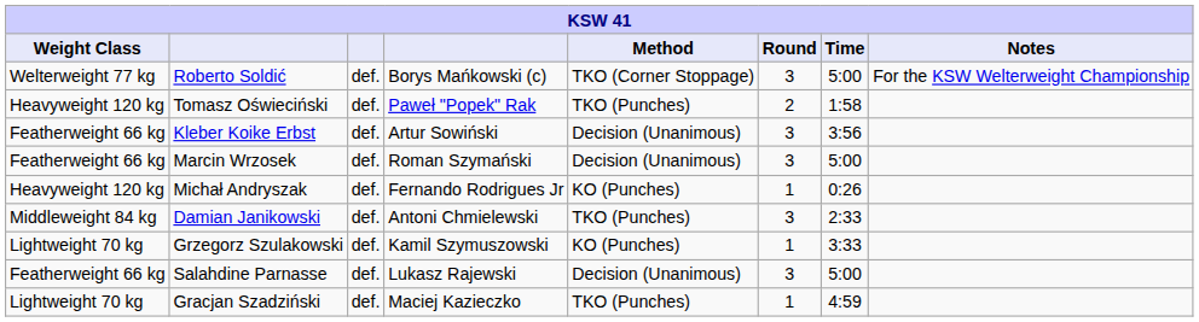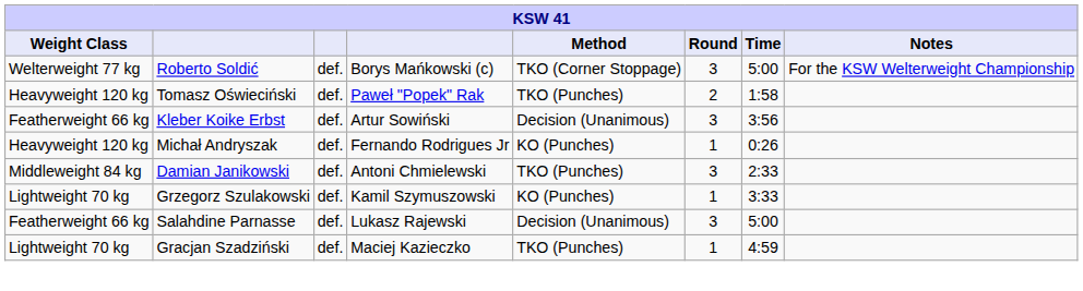- row: Featherweight 66 kg | Marcin Wrzosek | def. | Roman Szymański | Decision (Unanimous) | 3 | 5:00
